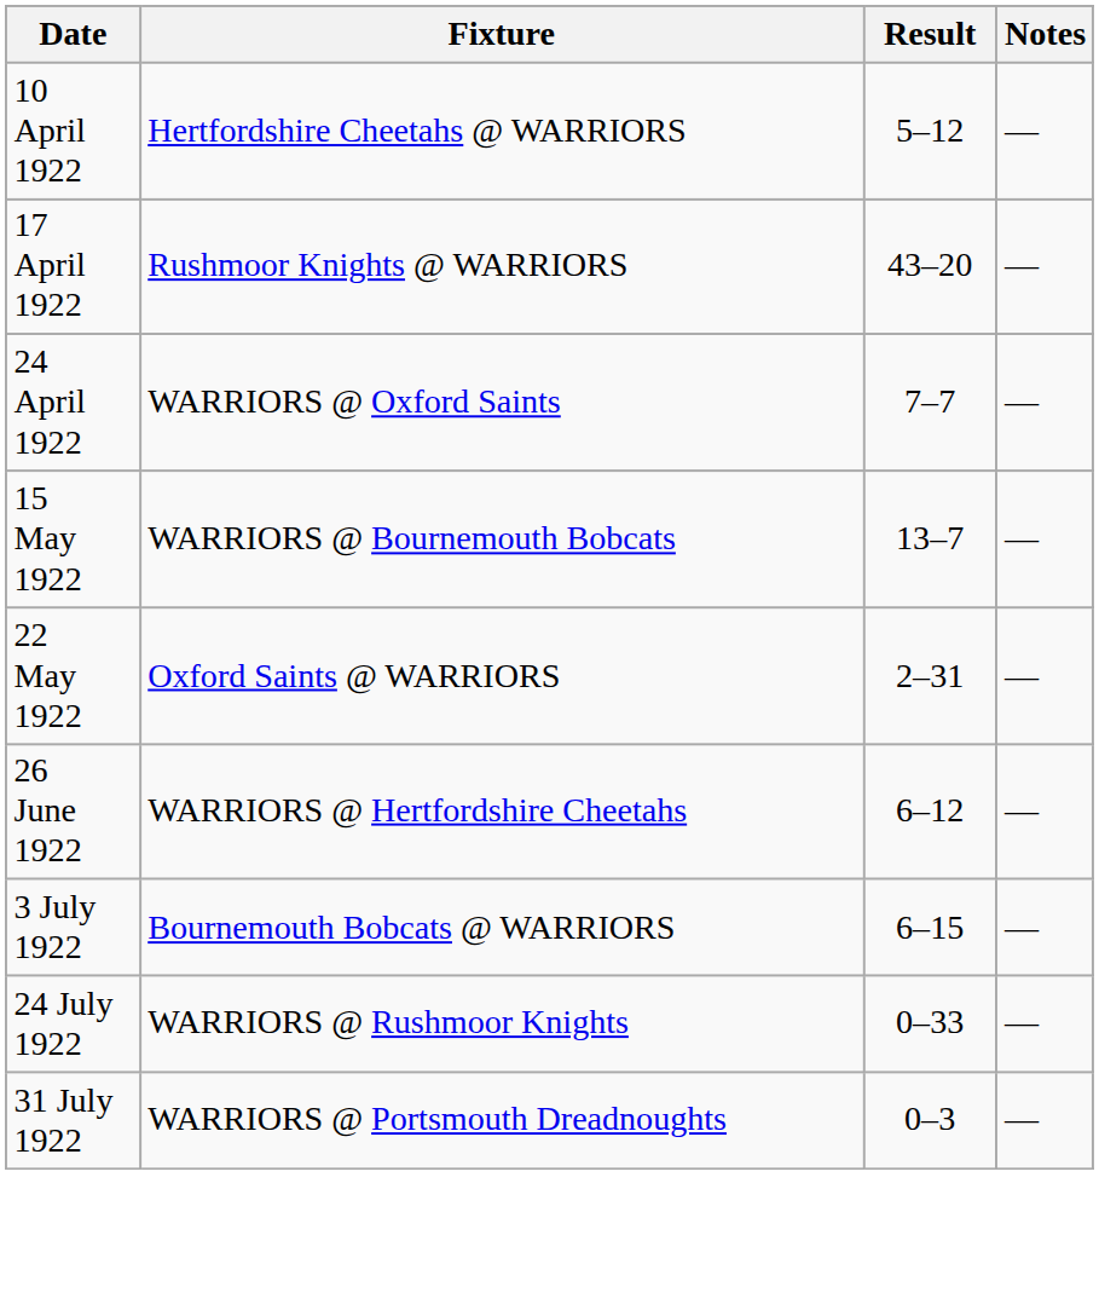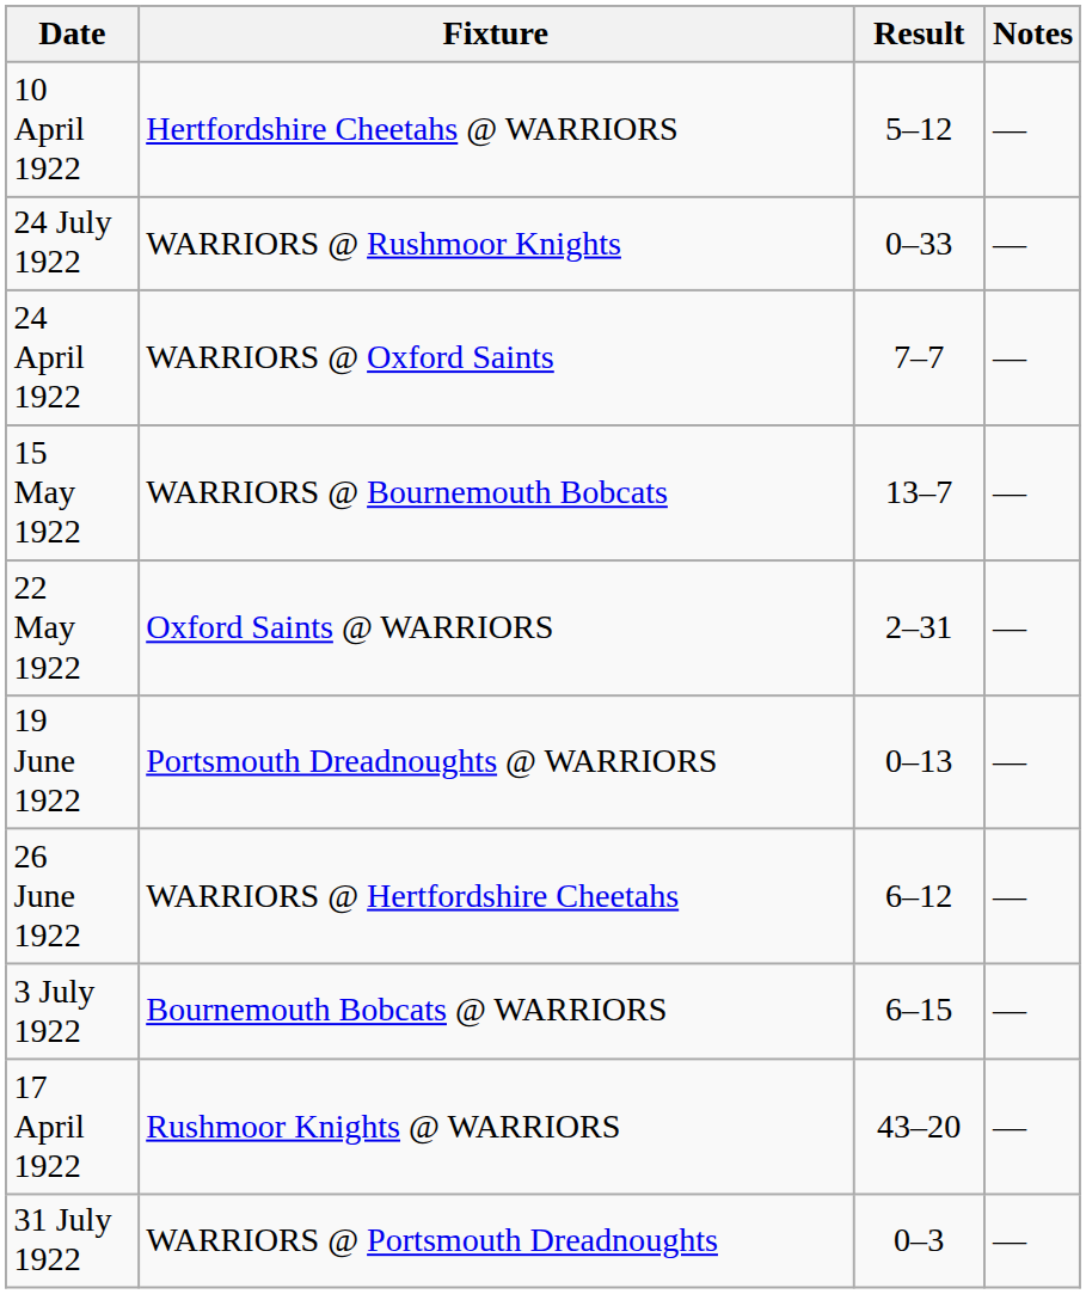rows swapped: 17 April 1922 <-> 24 July 1922
+ row: 19 June 1922 | Portsmouth Dreadnoughts @ WARRIORS | 0–13 | —
